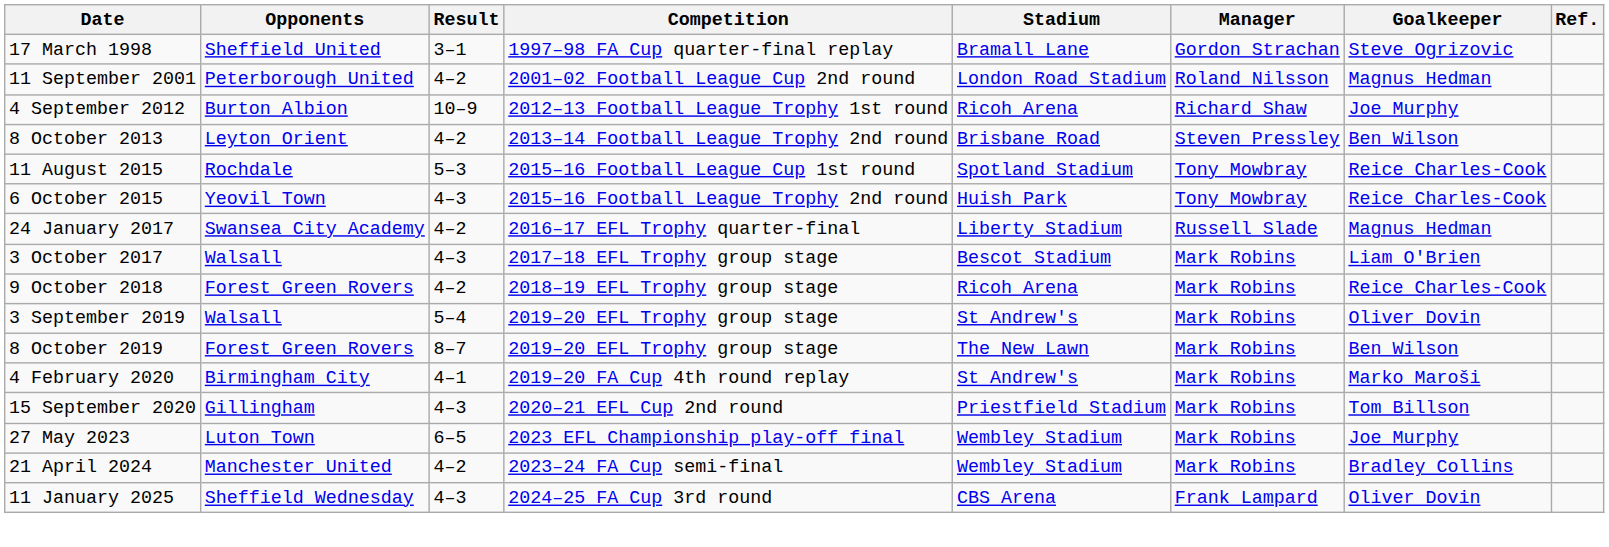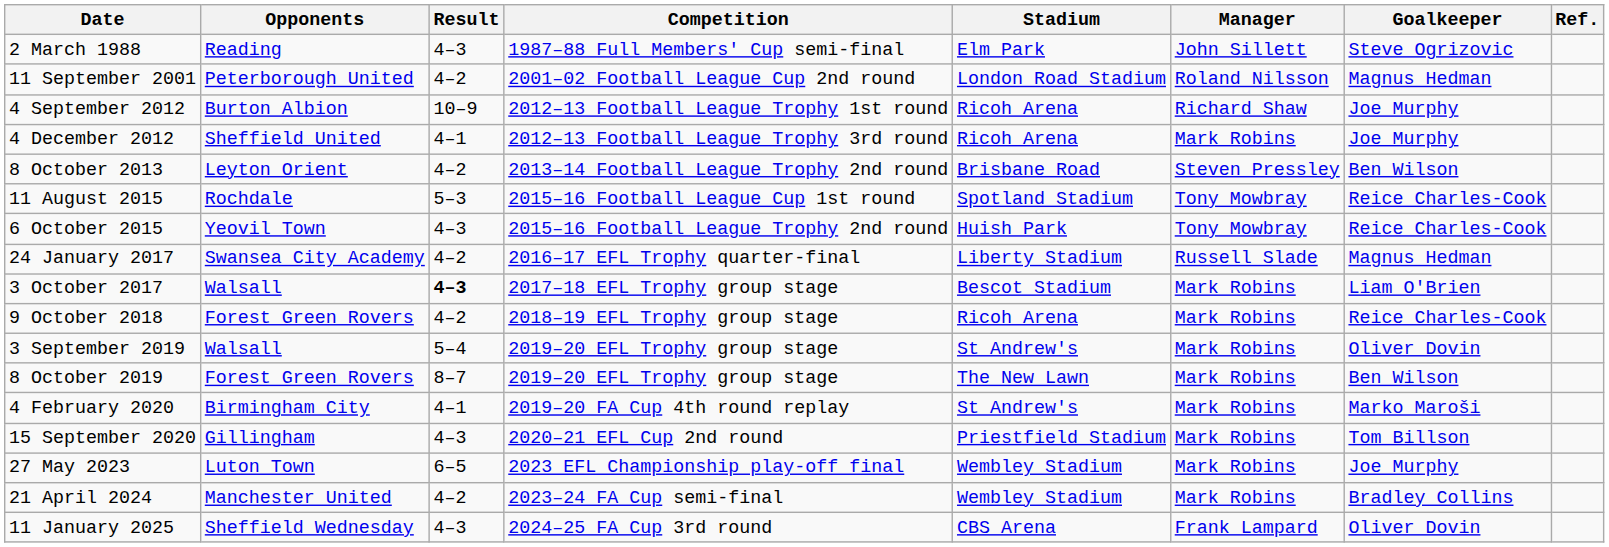+ row: 2 March 1988 | Reading | 4–3 | 1987–88 Full Members' Cup semi-final | Elm Park | John Sillett | Steve Ogrizovic
- row: 17 March 1998 | Sheffield United | 3–1 | 1997–98 FA Cup quarter-final replay | Bramall Lane | Gordon Strachan | Steve Ogrizovic
+ row: 4 December 2012 | Sheffield United | 4–1 | 2012–13 Football League Trophy 3rd round | Ricoh Arena | Mark Robins | Joe Murphy
3 October 2017 | Result: normal -> bold
